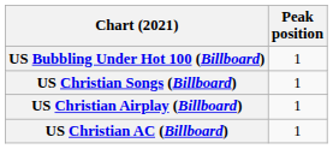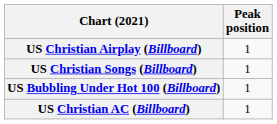rows swapped: US Bubbling Under Hot 100 (Billboard) <-> US Christian Airplay (Billboard)
